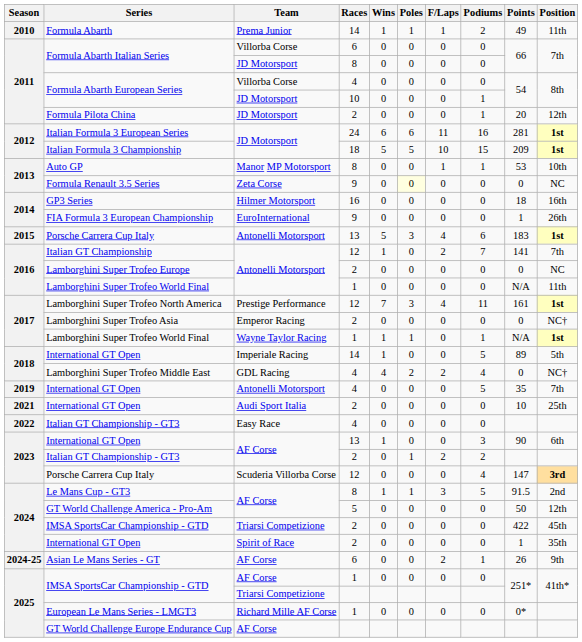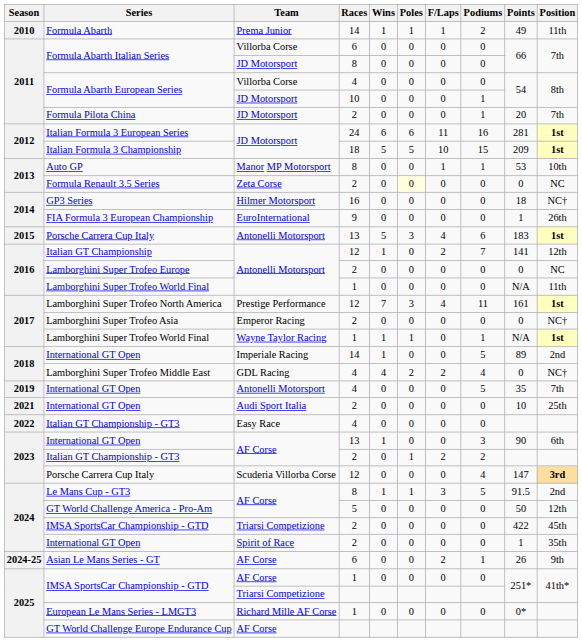Formula Pilota China | Position: 12th -> 7th
Formula Renault 3.5 Series | Races: 9 -> 2
GP3 Series | Position: 16th -> NC†
Italian GT Championship | Position: 7th -> 12th
International GT Open / Imperiale Racing | Position: 5th -> 2nd
